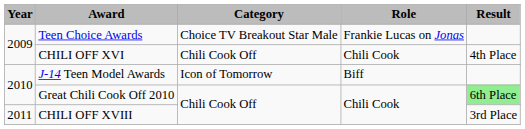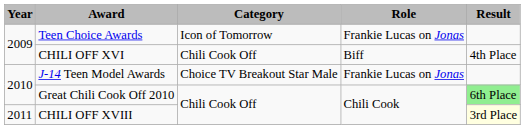Teen Choice Awards | Category: Choice TV Breakout Star Male -> Icon of Tomorrow
CHILI OFF XVI | Role: Chili Cook -> Biff
J-14 Teen Model Awards | Category: Icon of Tomorrow -> Choice TV Breakout Star Male
J-14 Teen Model Awards | Role: Biff -> Frankie Lucas on Jonas
CHILI OFF XVIII | Result: no background -> lightyellow background
